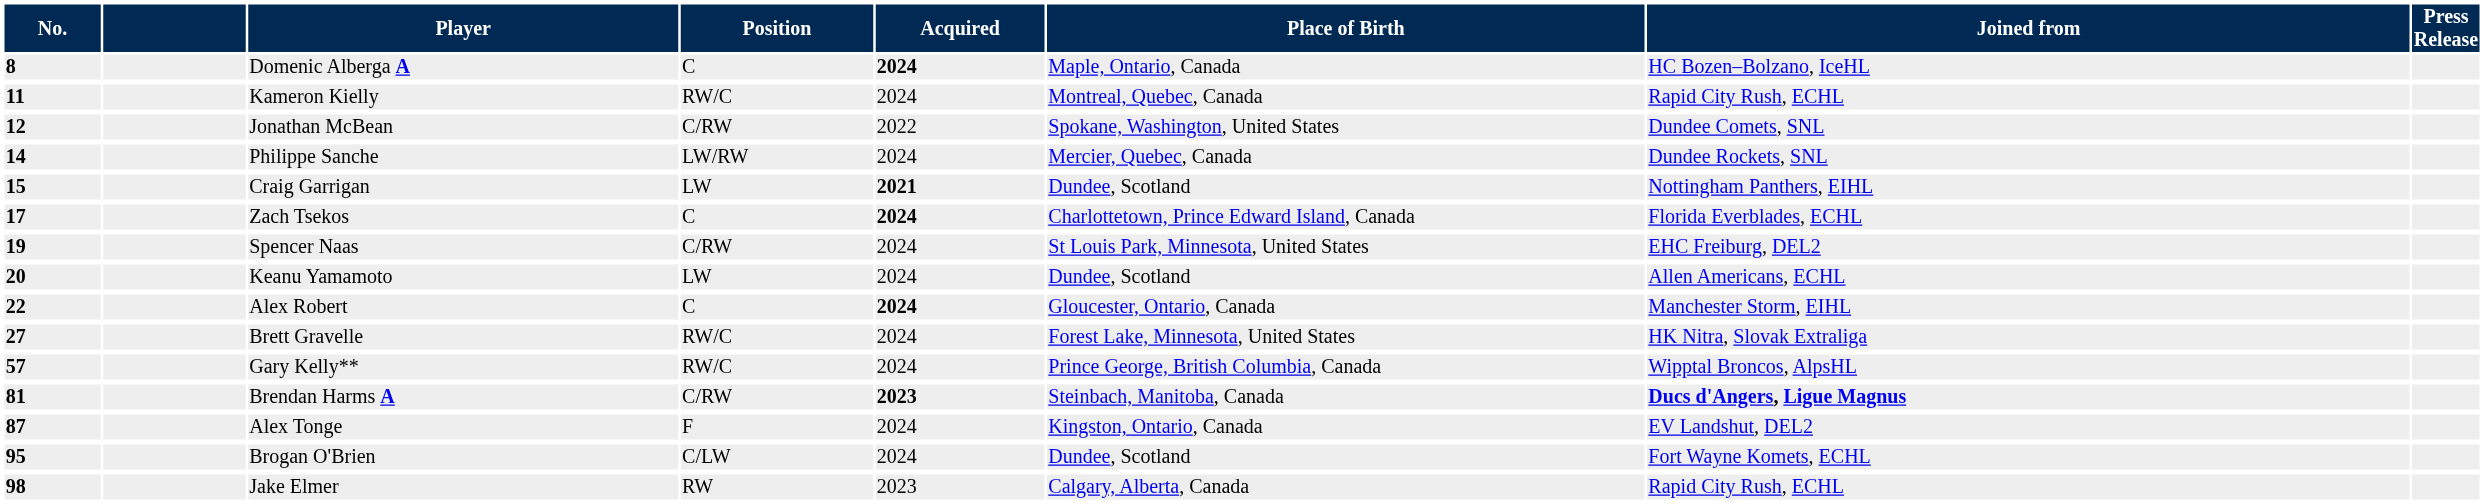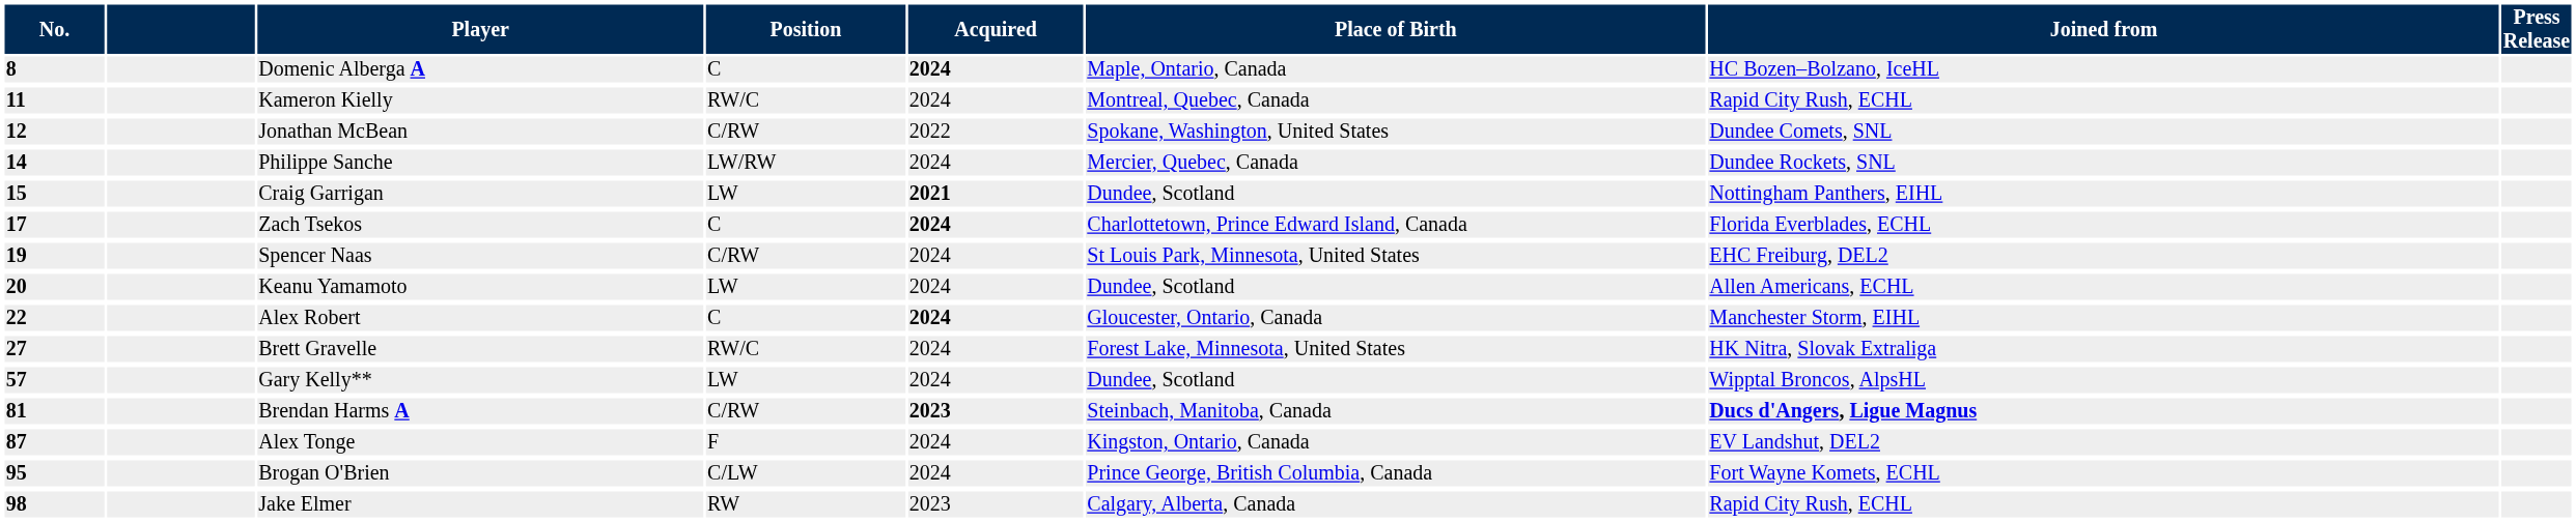Gary Kelly** | Position: RW/C -> LW
Gary Kelly** | Place of Birth: Prince George, British Columbia, Canada -> Dundee, Scotland
Brogan O'Brien | Place of Birth: Dundee, Scotland -> Prince George, British Columbia, Canada
